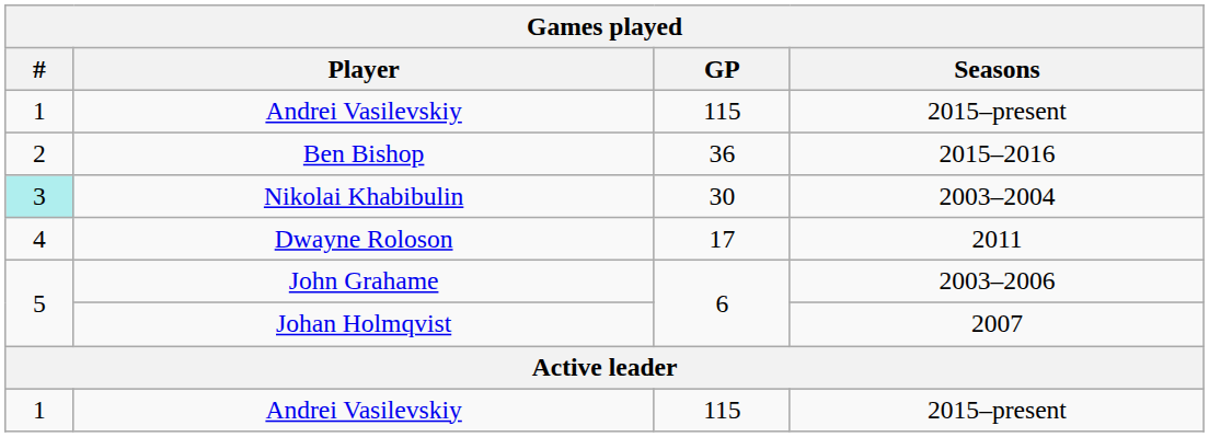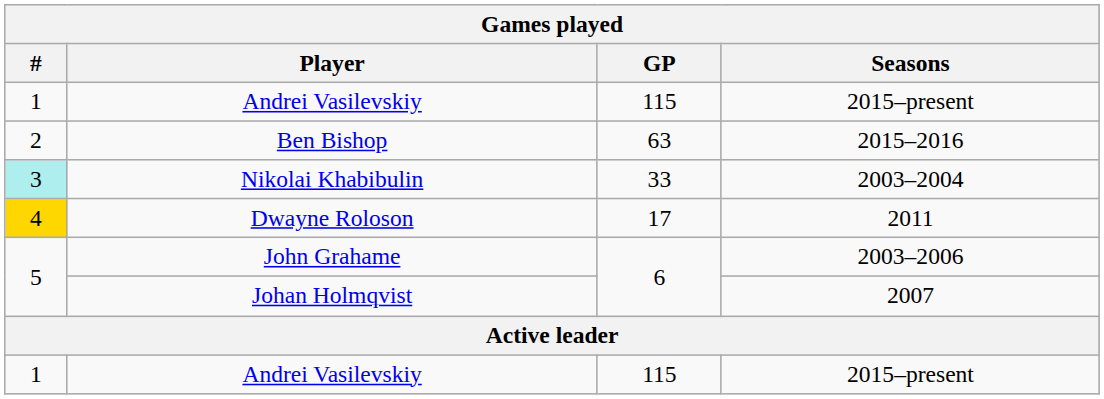Ben Bishop | GP: 36 -> 63
Nikolai Khabibulin | GP: 30 -> 33
Dwayne Roloson | #: no background -> gold background
